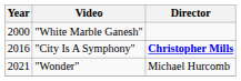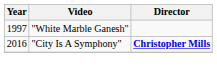"White Marble Ganesh" | Year: 2000 -> 1997
- row: 2021 | "Wonder" | Michael Hurcomb
